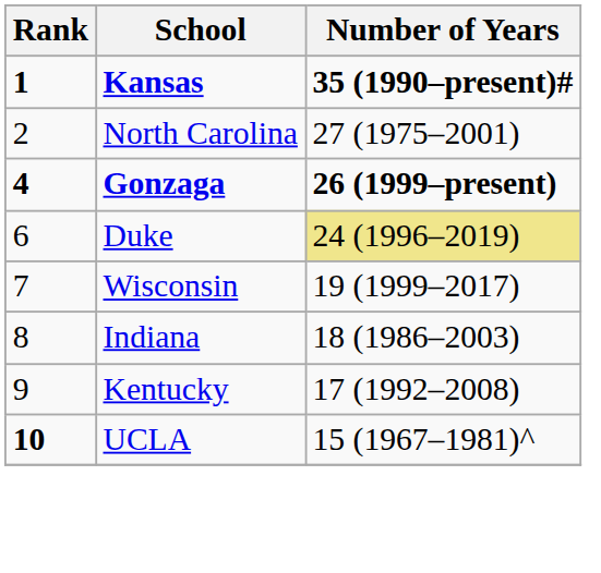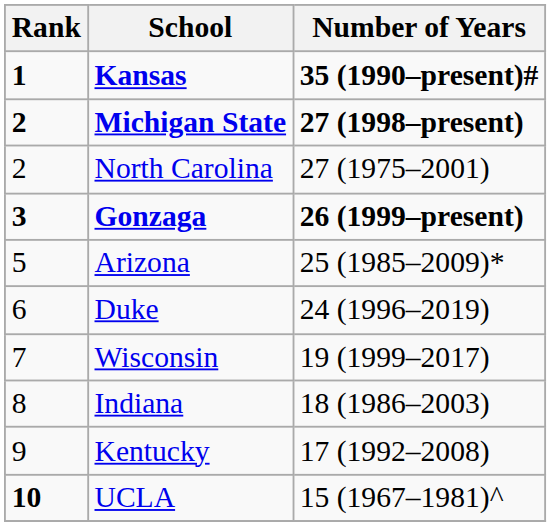+ row: 2 | Michigan State | 27 (1998–present)
Gonzaga | Rank: 4 -> 3
+ row: 5 | Arizona | 25 (1985–2009)*
Duke | Number of Years: khaki background -> no background
